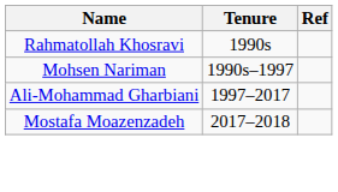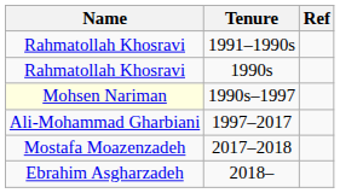+ row: Rahmatollah Khosravi | 1991–1990s
1990s–1997 | Name: no background -> lightyellow background
+ row: Ebrahim Asgharzadeh | 2018–
